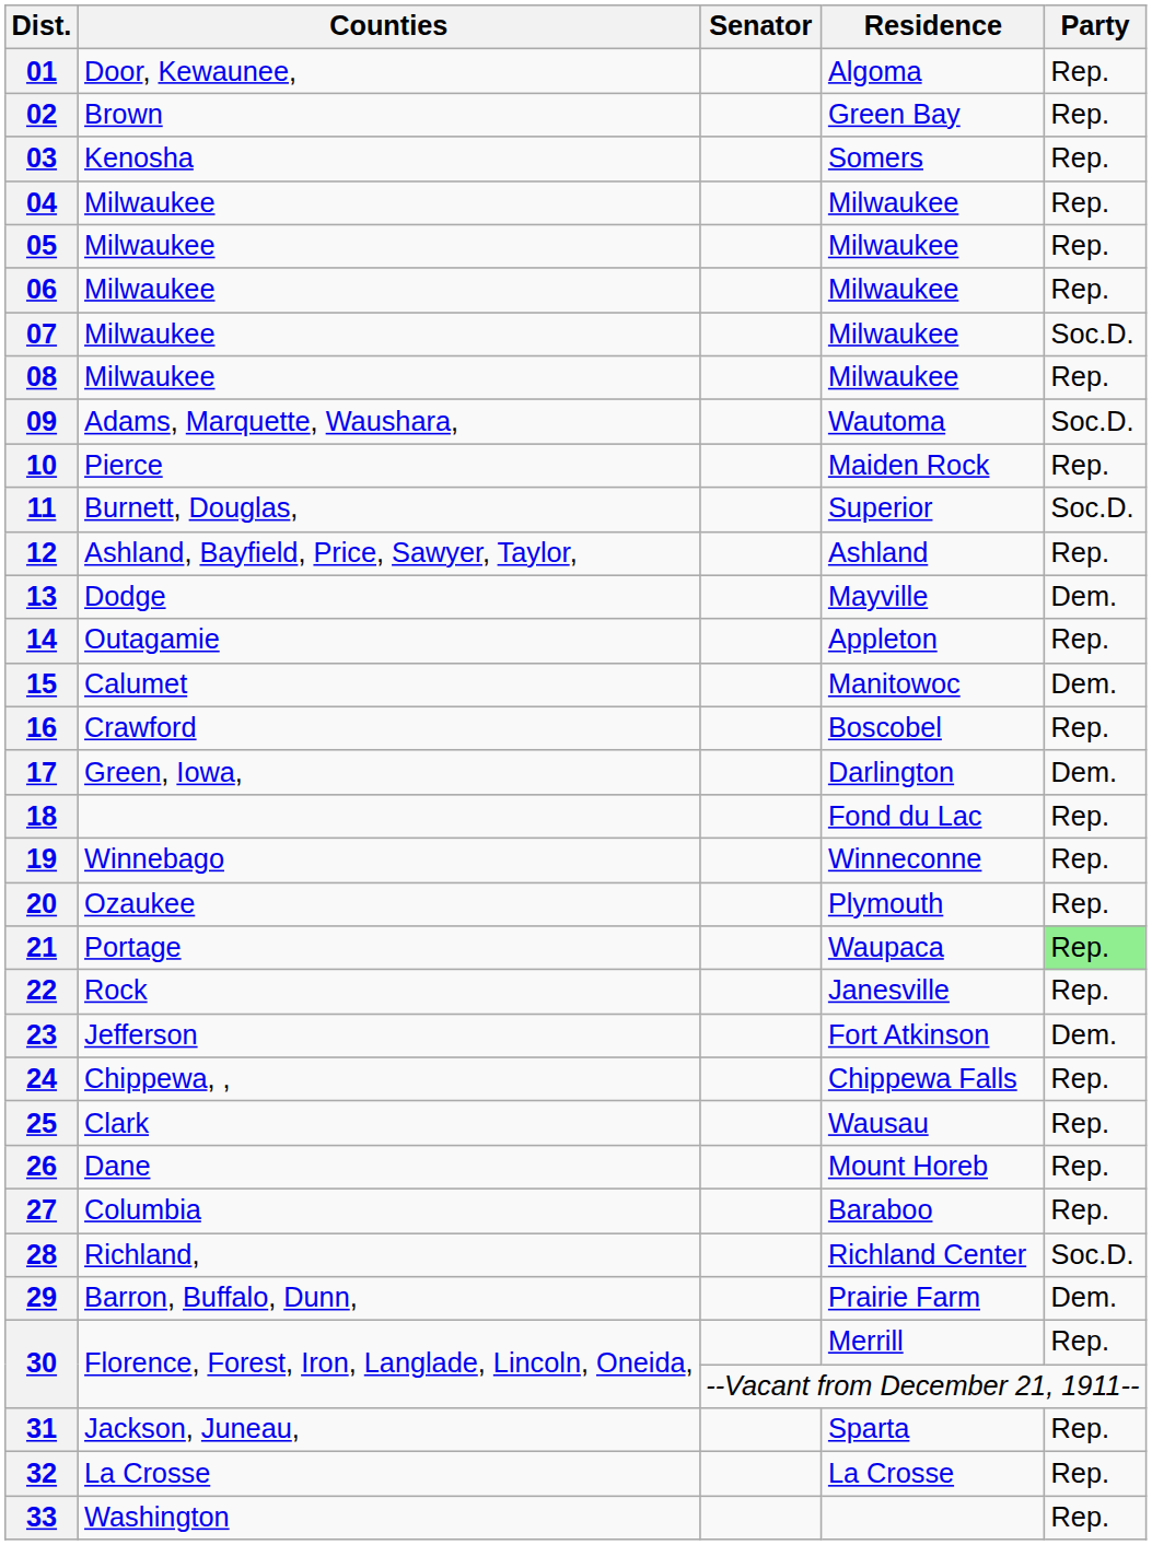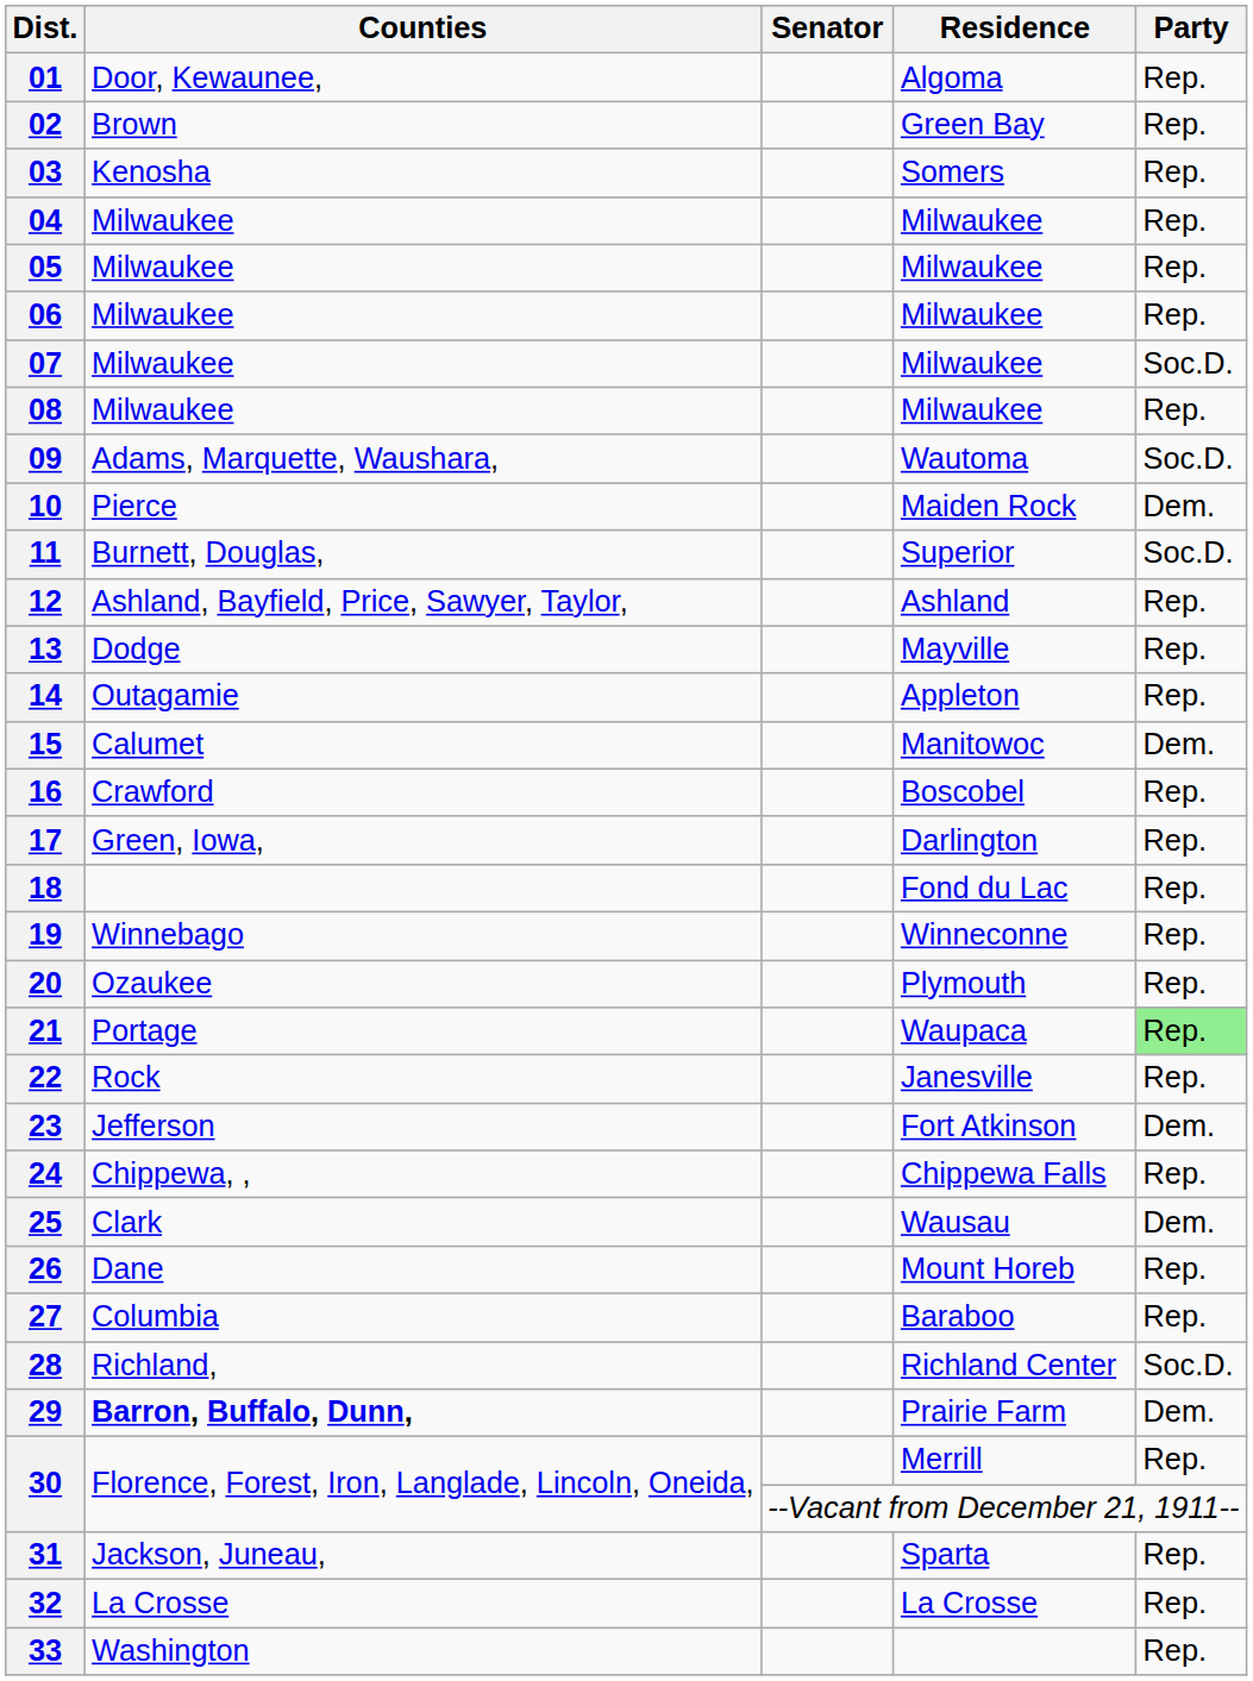10 | Party: Rep. -> Dem.
13 | Party: Dem. -> Rep.
17 | Party: Dem. -> Rep.
25 | Party: Rep. -> Dem.
29 | Counties: normal -> bold
